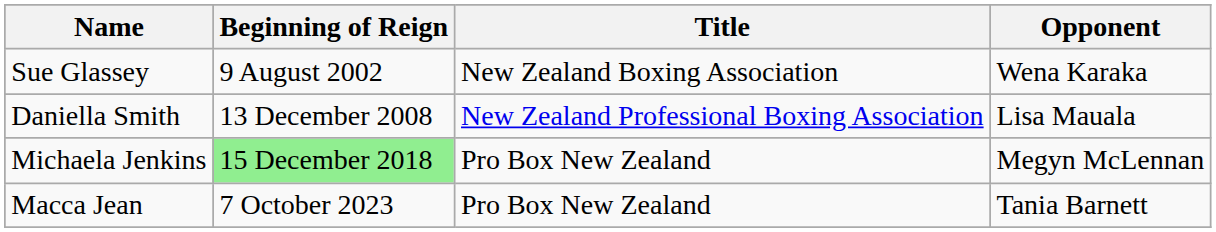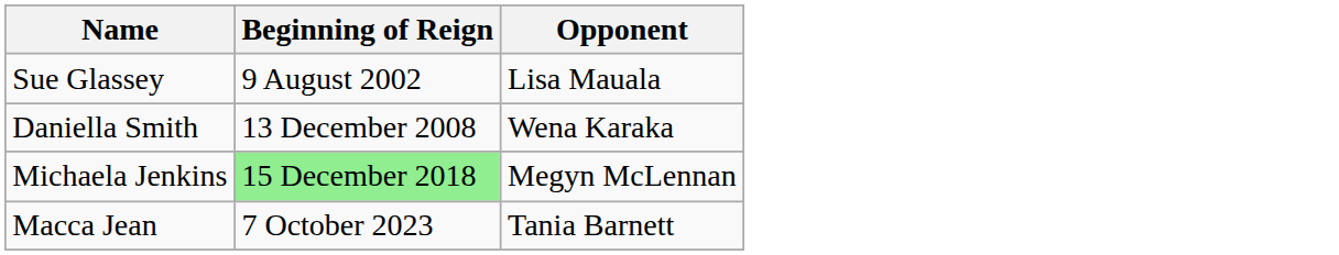- column: Title | New Zealand Boxing Association | New Zealand Professional Boxing Association | Pro Box New Zealand | Pro Box New Zealand
Sue Glassey | Opponent: Wena Karaka -> Lisa Mauala
Daniella Smith | Opponent: Lisa Mauala -> Wena Karaka
